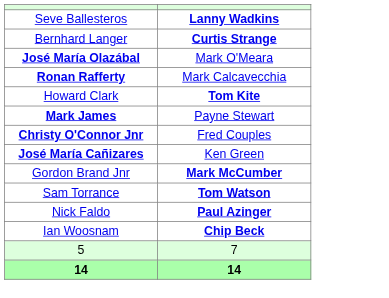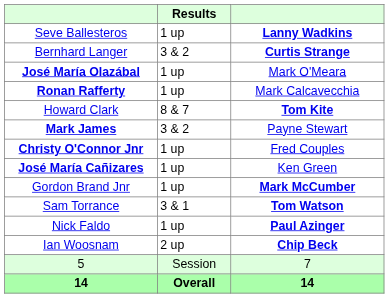+ column: Results | 1 up | 3 & 2 | 1 up | 1 up | 8 & 7 | 3 & 2 | 1 up | 1 up | 1 up | 3 & 1 | 1 up | 2 up | Session | Overall
